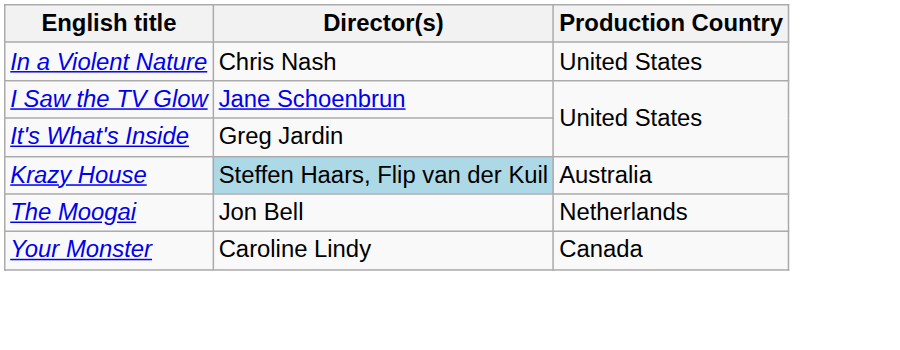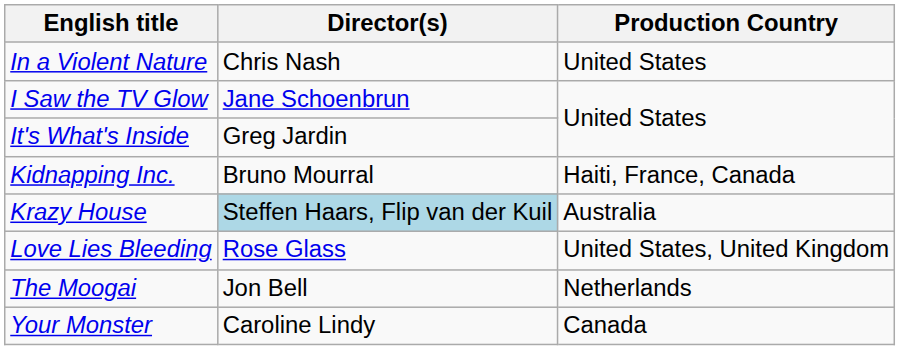+ row: Kidnapping Inc. | Bruno Mourral | Haiti, France, Canada
+ row: Love Lies Bleeding | Rose Glass | United States, United Kingdom
